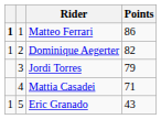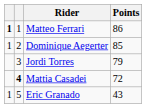Dominique Aegerter | Points: 82 -> 85
Mattia Casadei | column 2: normal -> bold
Mattia Casadei | Points: 71 -> 72
